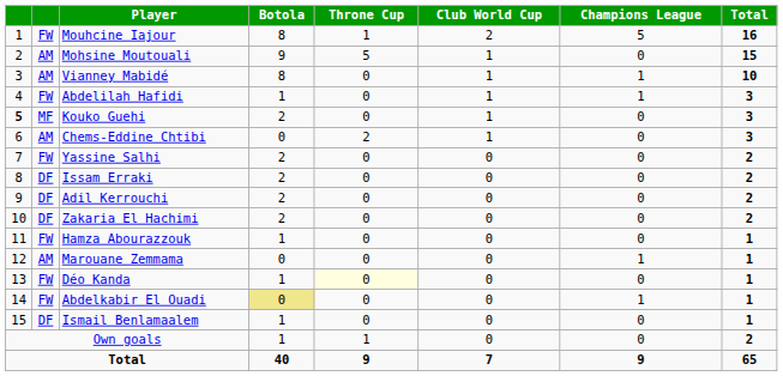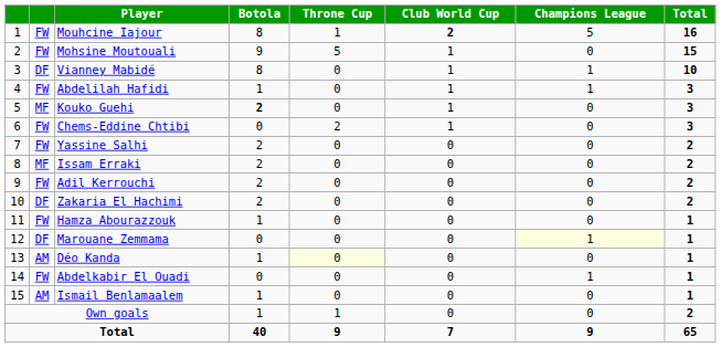Mouhcine Iajour | Club World Cup: normal -> bold
Mohsine Moutouali | column 2: AM -> FW
Vianney Mabidé | column 2: AM -> DF
Kouko Guehi | column 1: bold -> normal
Kouko Guehi | Botola: normal -> bold
Chems-Eddine Chtibi | column 2: AM -> FW
Issam Erraki | column 2: DF -> MF
Adil Kerrouchi | column 2: DF -> FW
Marouane Zemmama | column 2: AM -> DF
Marouane Zemmama | Champions League: no background -> lightyellow background
Déo Kanda | column 2: FW -> AM
Abdelkabir El Ouadi | Botola: khaki background -> no background
Ismail Benlamaalem | column 2: DF -> AM
